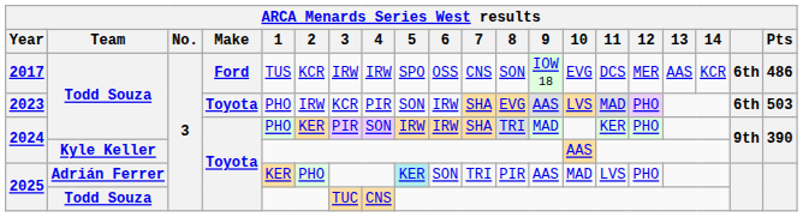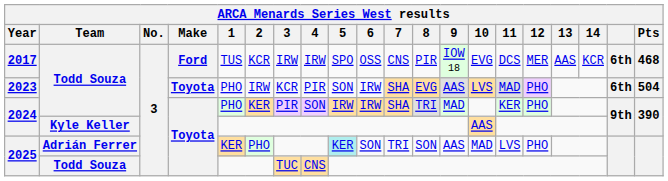2017 | 8: SON -> PIR
2017 | Pts: 486 -> 468
2023 | Pts: 503 -> 504
2025 / Adrián Ferrer | 8: PIR -> SON
